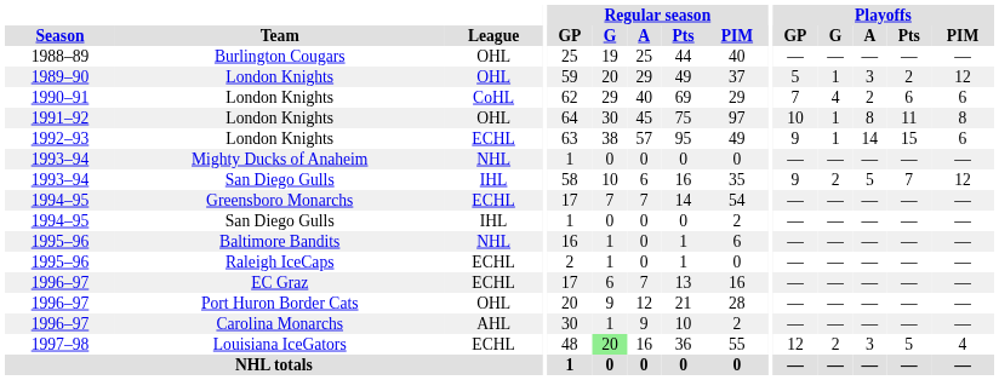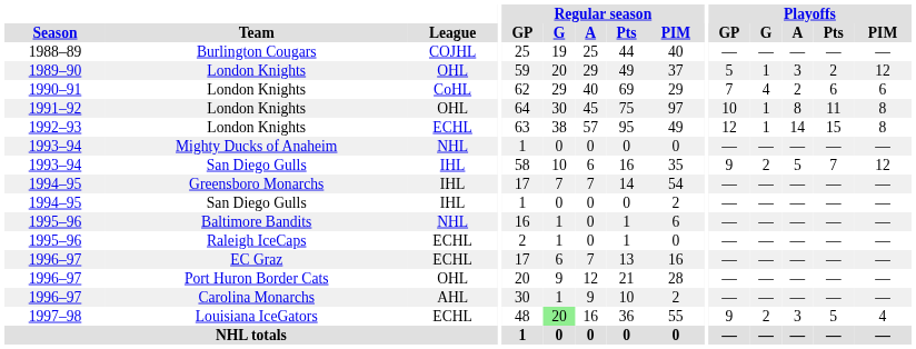Burlington Cougars | League: OHL -> COJHL
1992–93 / London Knights | Playoffs / GP: 9 -> 12
1992–93 / London Knights | Playoffs / PIM: 6 -> 8
Greensboro Monarchs | League: ECHL -> IHL
Louisiana IceGators | Playoffs / GP: 12 -> 9
